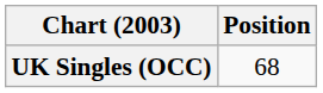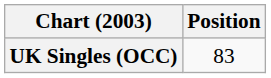UK Singles (OCC) | Position: 68 -> 83
